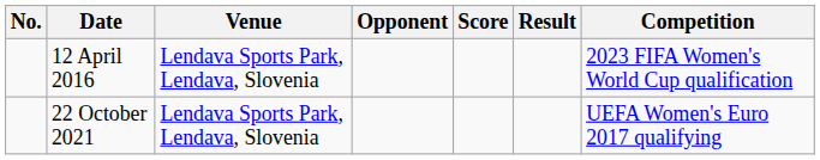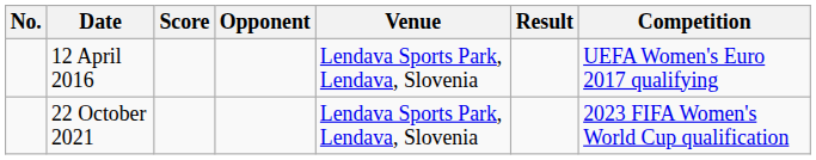columns swapped: Venue <-> Score
12 April 2016 | Competition: 2023 FIFA Women's World Cup qualification -> UEFA Women's Euro 2017 qualifying
22 October 2021 | Competition: UEFA Women's Euro 2017 qualifying -> 2023 FIFA Women's World Cup qualification
